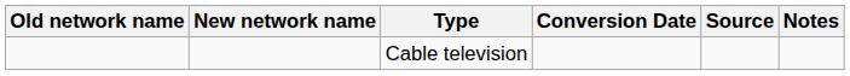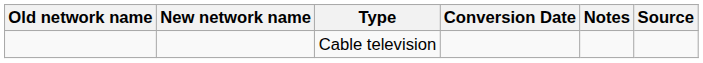columns swapped: Notes <-> Source
